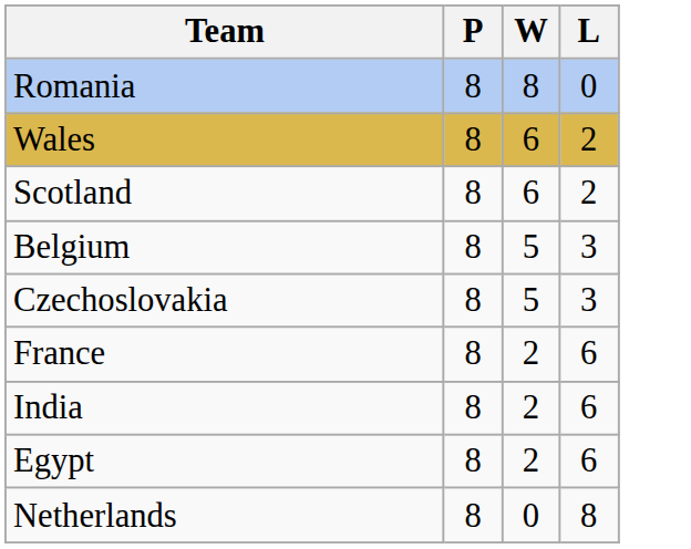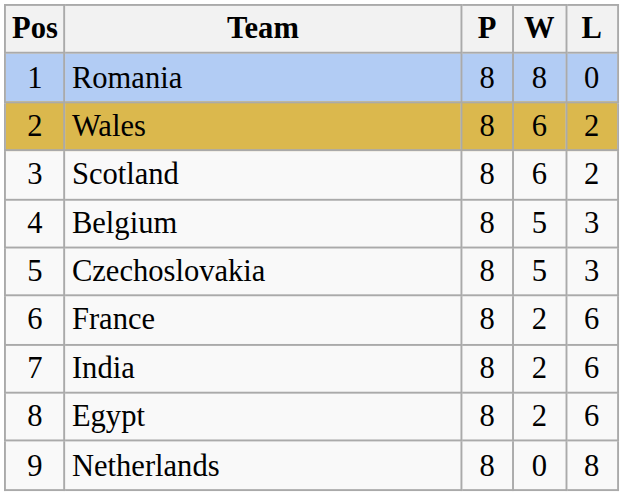+ column: Pos | 1 | 2 | 3 | 4 | 5 | 6 | 7 | 8 | 9
